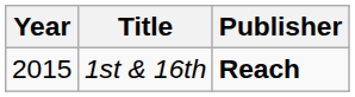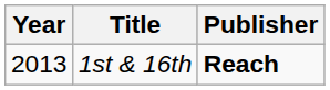1st & 16th | Year: 2015 -> 2013
